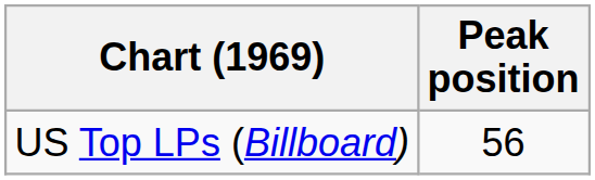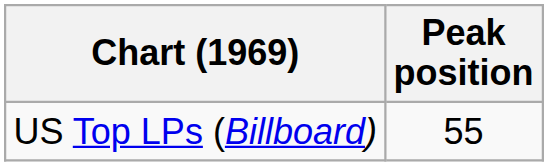US Top LPs (Billboard) | Peak position: 56 -> 55
